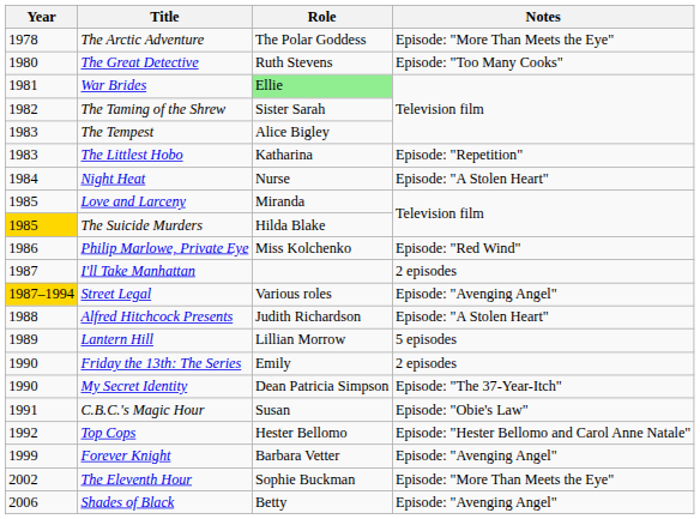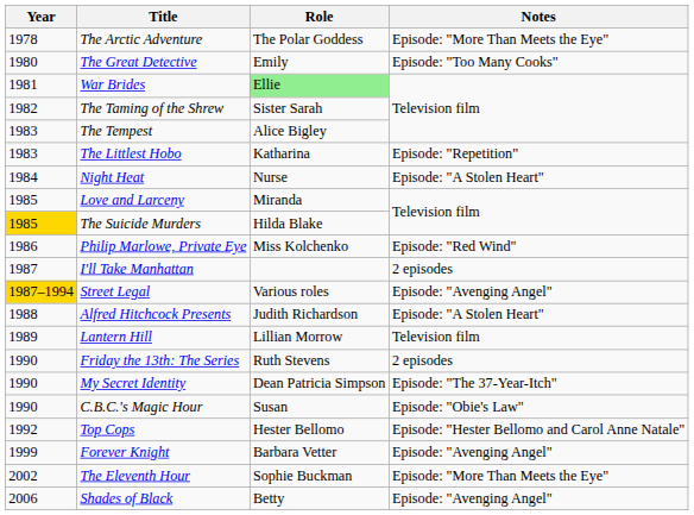The Great Detective | Role: Ruth Stevens -> Emily
Lantern Hill | Notes: 5 episodes -> Television film
Friday the 13th: The Series | Role: Emily -> Ruth Stevens
C.B.C.'s Magic Hour | Year: 1991 -> 1990
